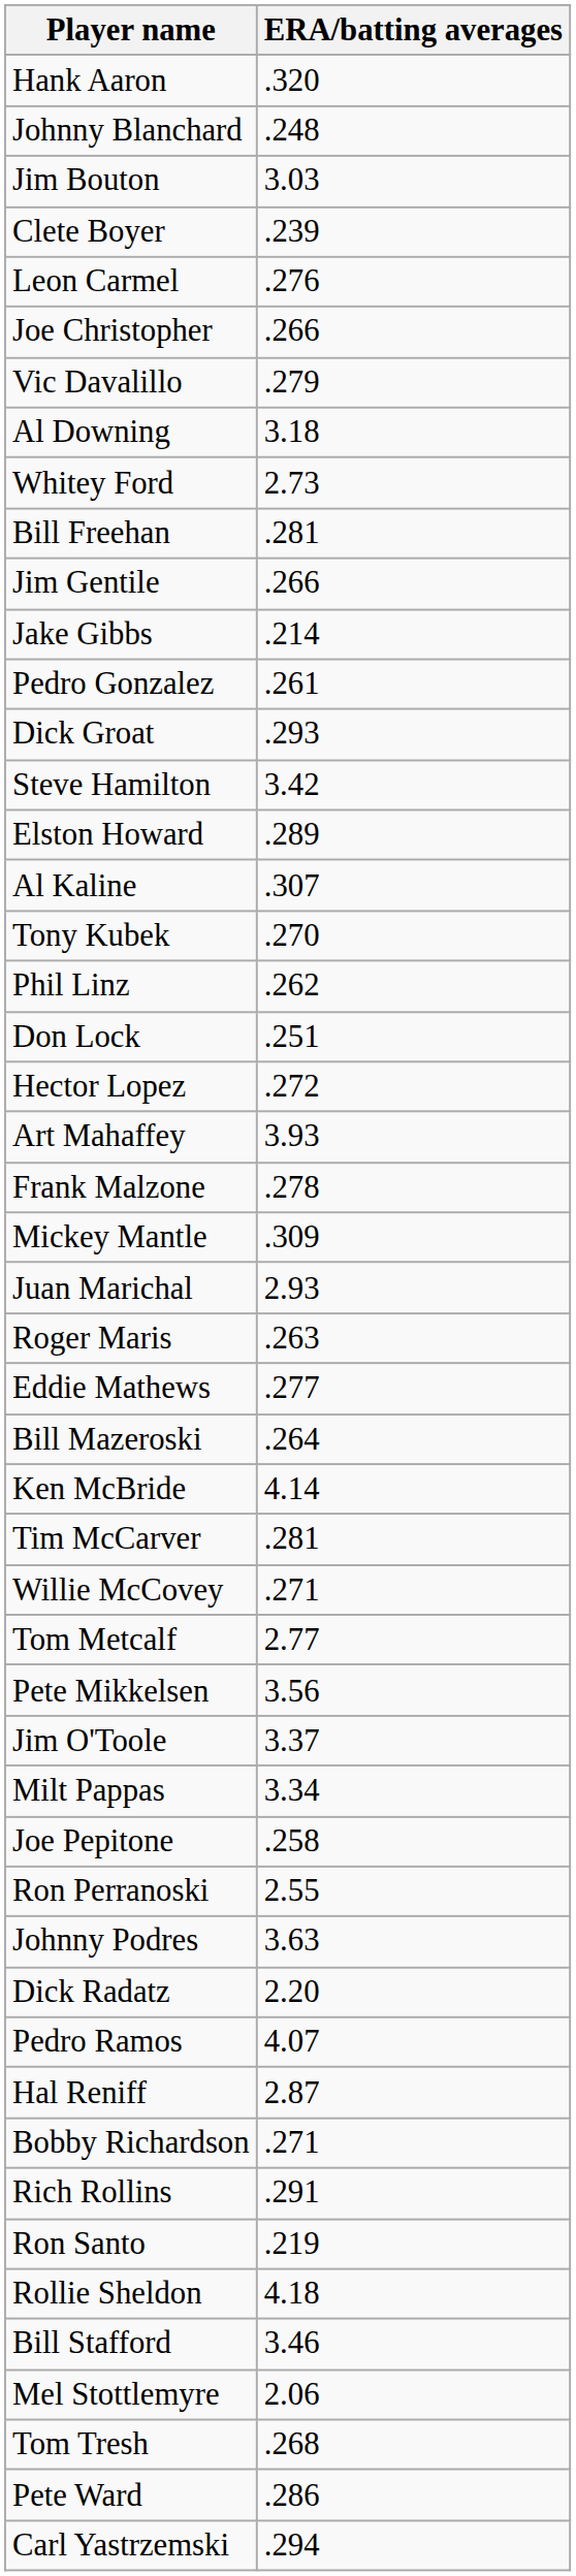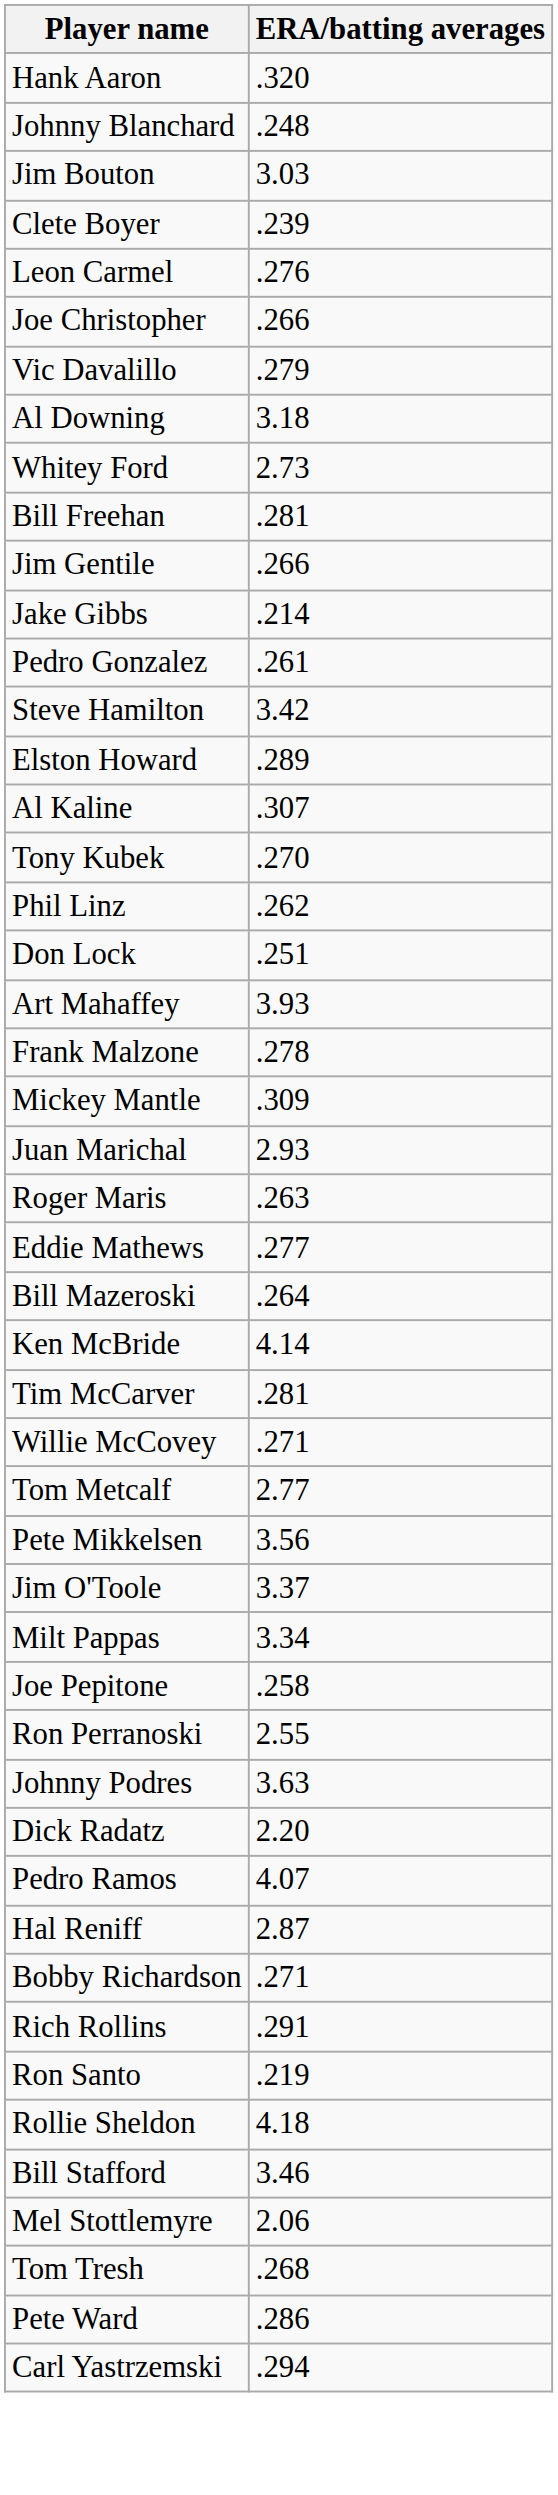- row: Dick Groat | .293
- row: Hector Lopez | .272
